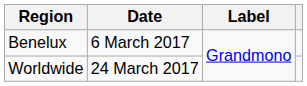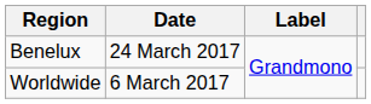Benelux | Date: 6 March 2017 -> 24 March 2017
Worldwide | Date: 24 March 2017 -> 6 March 2017
